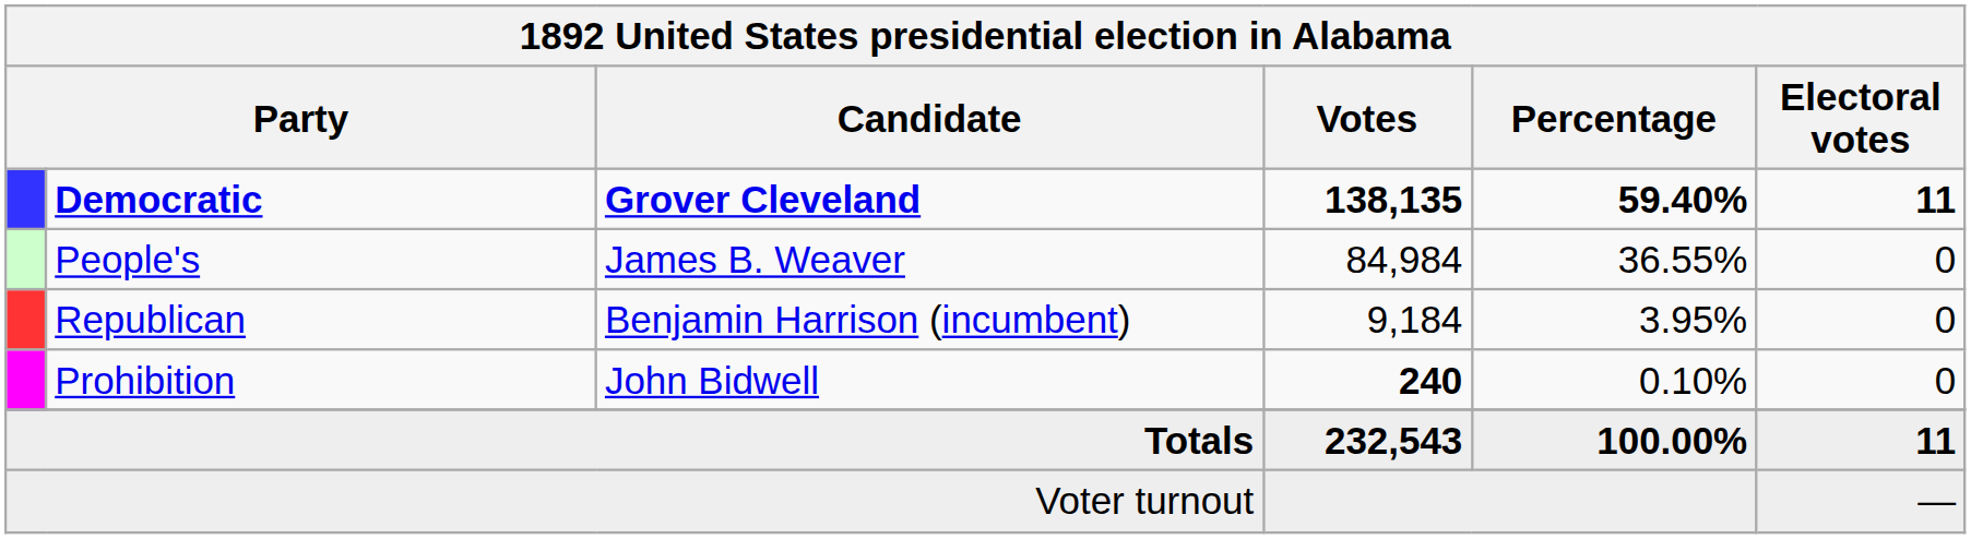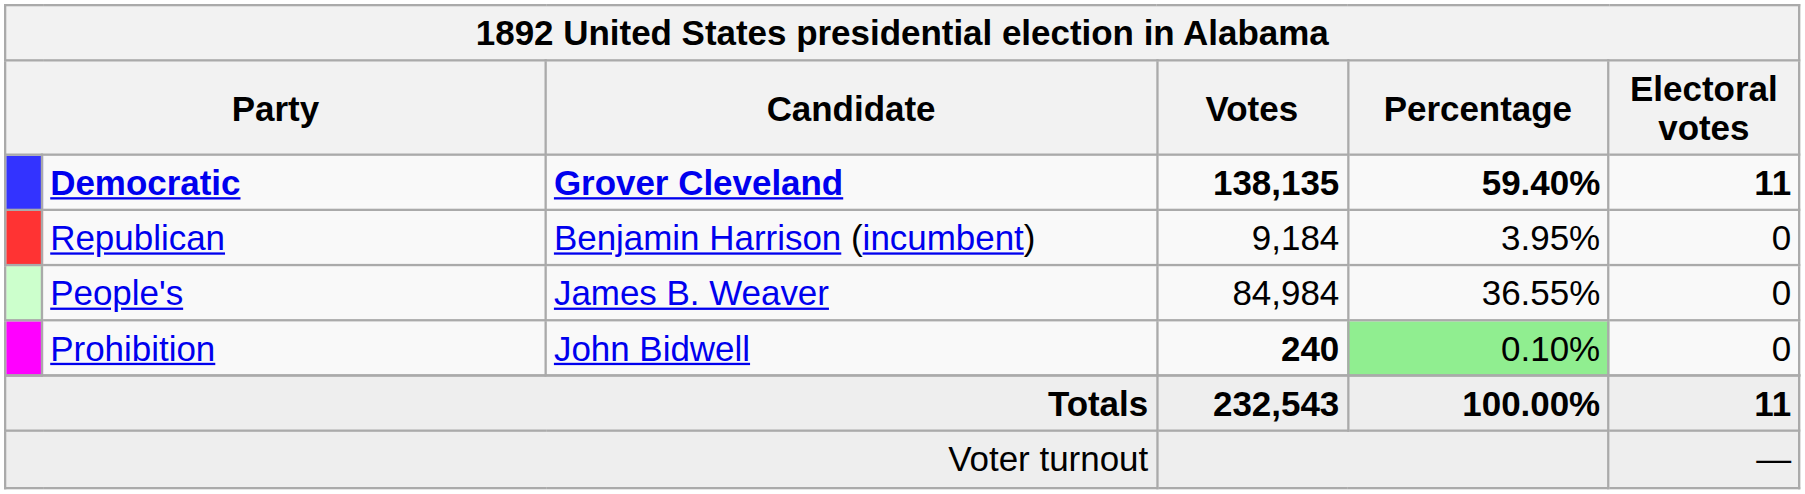rows swapped: People's <-> Republican
Prohibition | Percentage: no background -> lightgreen background
